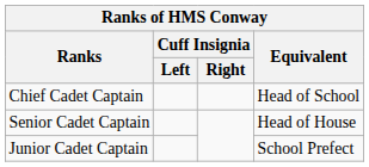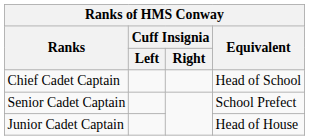Senior Cadet Captain | Equivalent: Head of House -> School Prefect
Junior Cadet Captain | Equivalent: School Prefect -> Head of House
